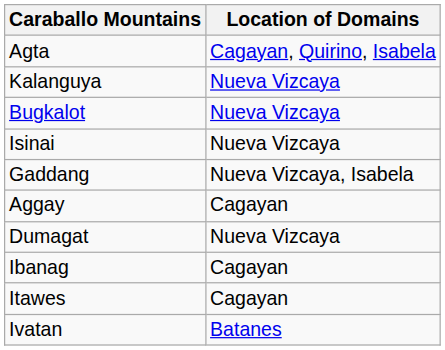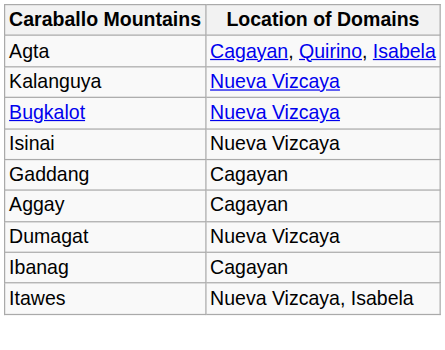Gaddang | Location of Domains: Nueva Vizcaya, Isabela -> Cagayan
Itawes | Location of Domains: Cagayan -> Nueva Vizcaya, Isabela
- row: Ivatan | Batanes
